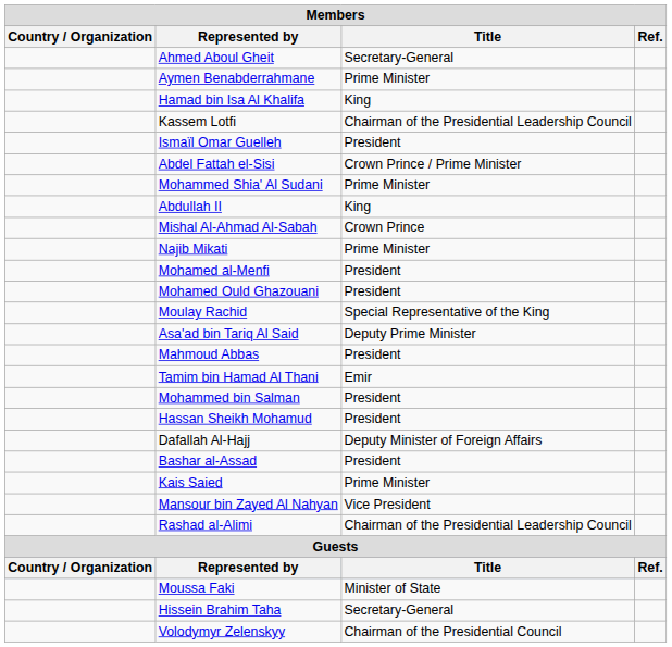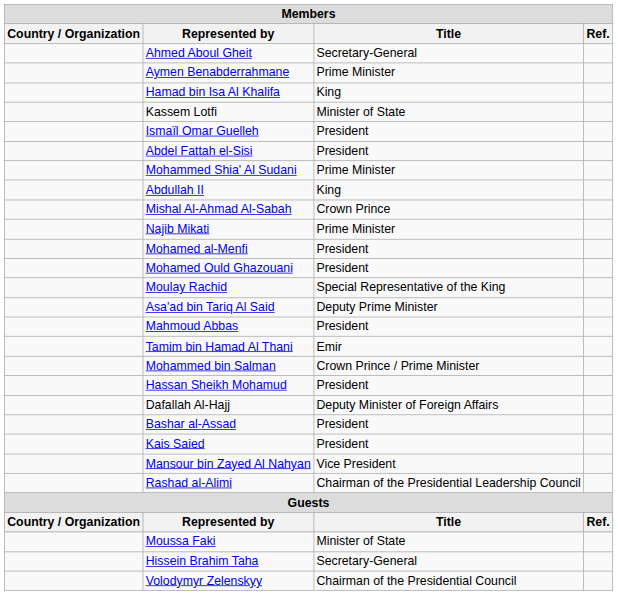Kassem Lotfi | column 3: Chairman of the Presidential Leadership Council -> Minister of State
Abdel Fattah el-Sisi | column 3: Crown Prince / Prime Minister -> President
Mohammed bin Salman | column 3: President -> Crown Prince / Prime Minister
Kais Saied | column 3: Prime Minister -> President
